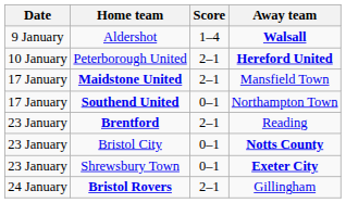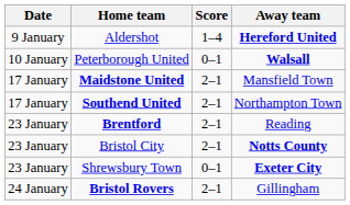Aldershot | Away team: Walsall -> Hereford United
Peterborough United | Score: 2–1 -> 0–1
Peterborough United | Away team: Hereford United -> Walsall
Southend United | Score: 0–1 -> 2–1
Bristol City | Score: 0–1 -> 2–1
